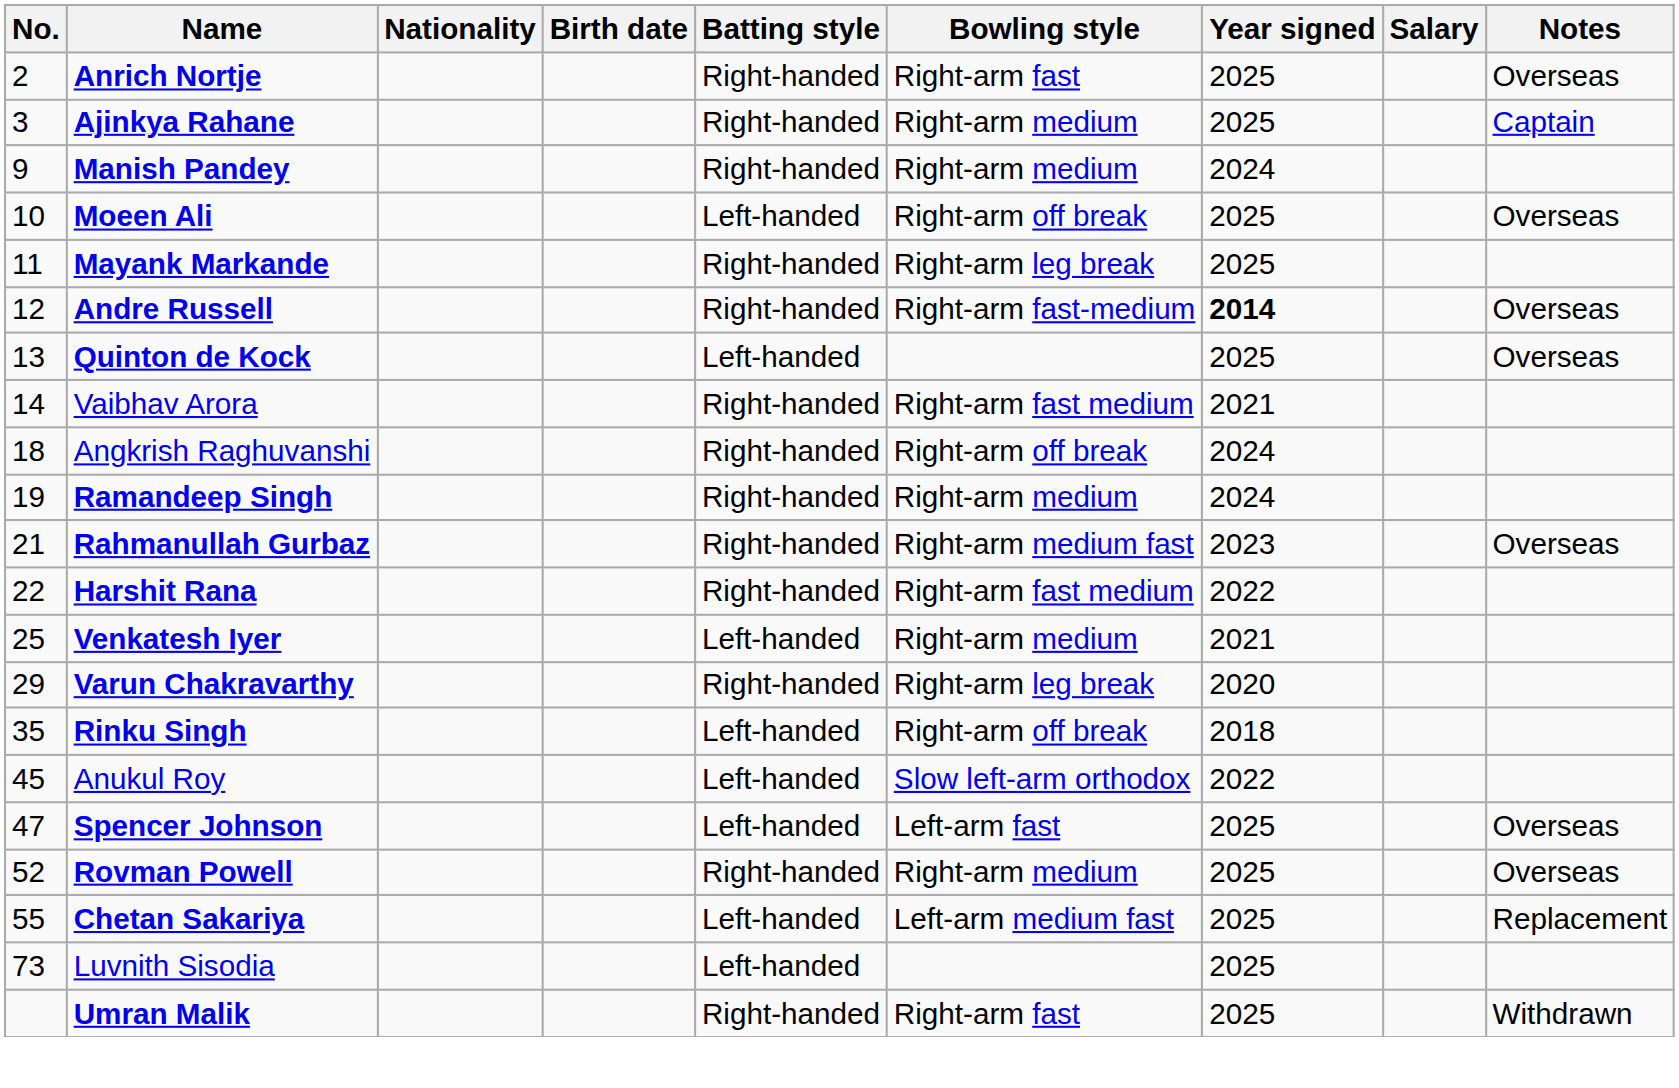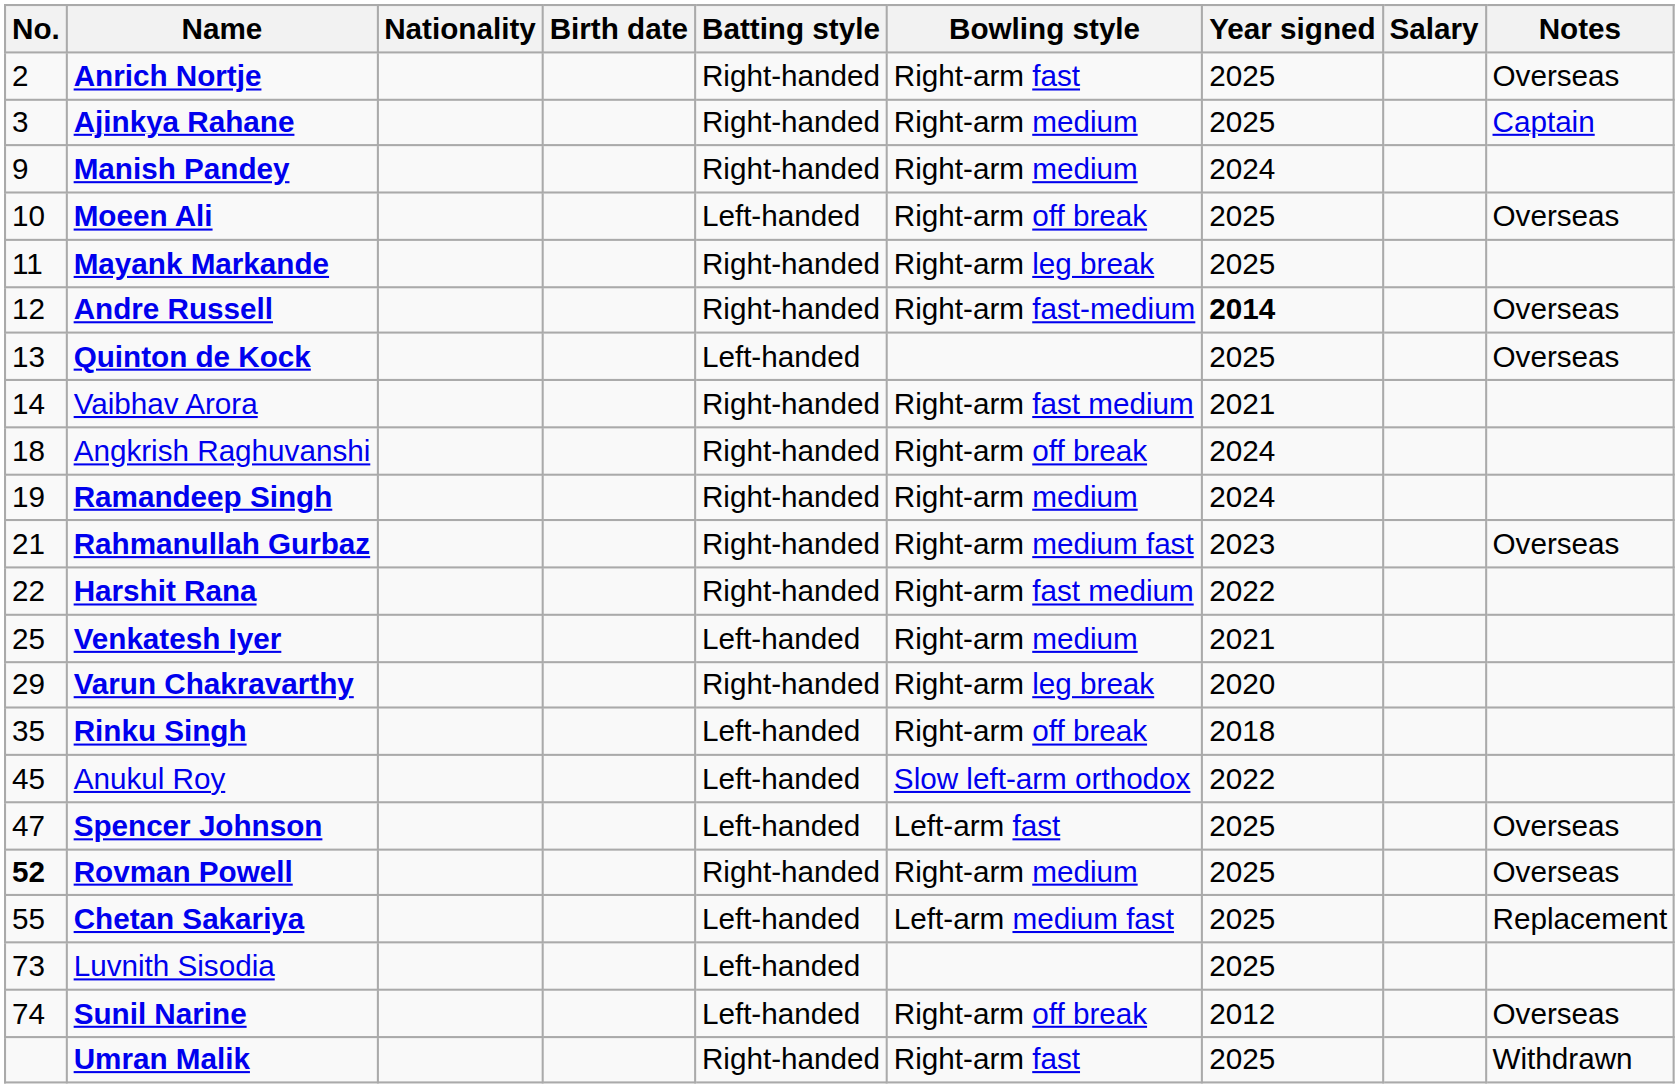Rovman Powell | No.: normal -> bold
+ row: 74 | Sunil Narine | Left-handed | Right-arm off break | 2012 | Overseas
